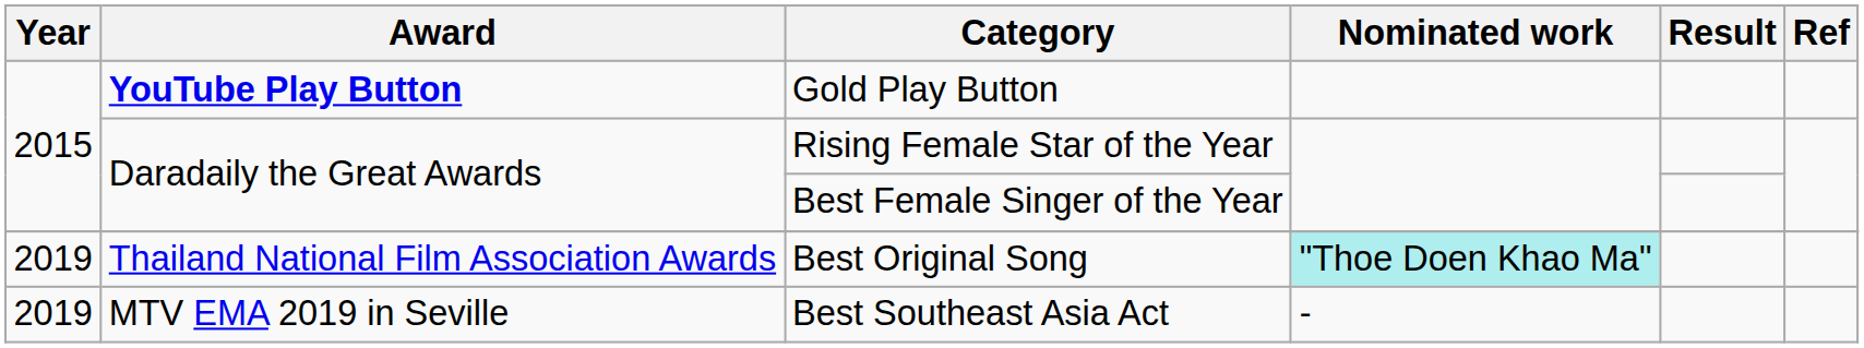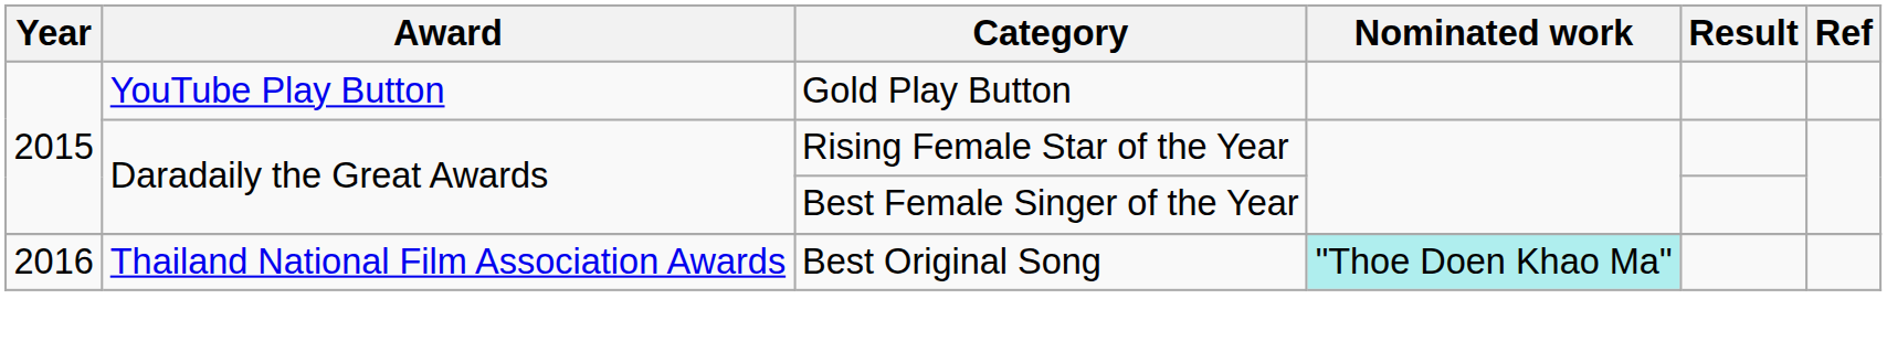Gold Play Button | Award: bold -> normal
Best Original Song | Year: 2019 -> 2016
- row: 2019 | MTV EMA 2019 in Seville | Best Southeast Asia Act | -
